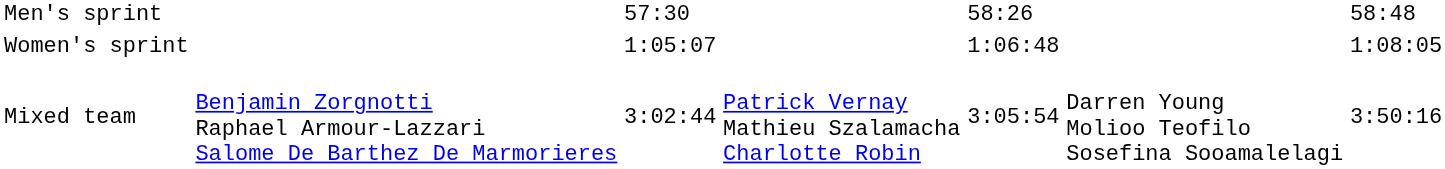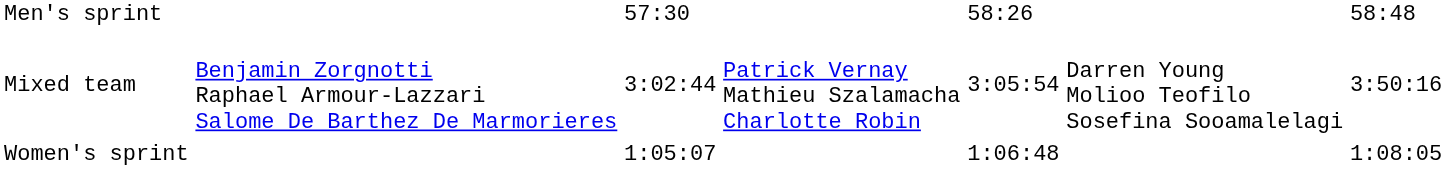rows swapped: Women's sprint <-> Mixed team
